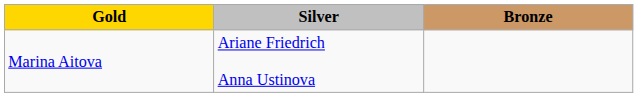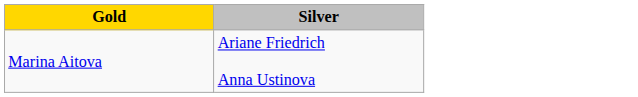- column: Bronze
